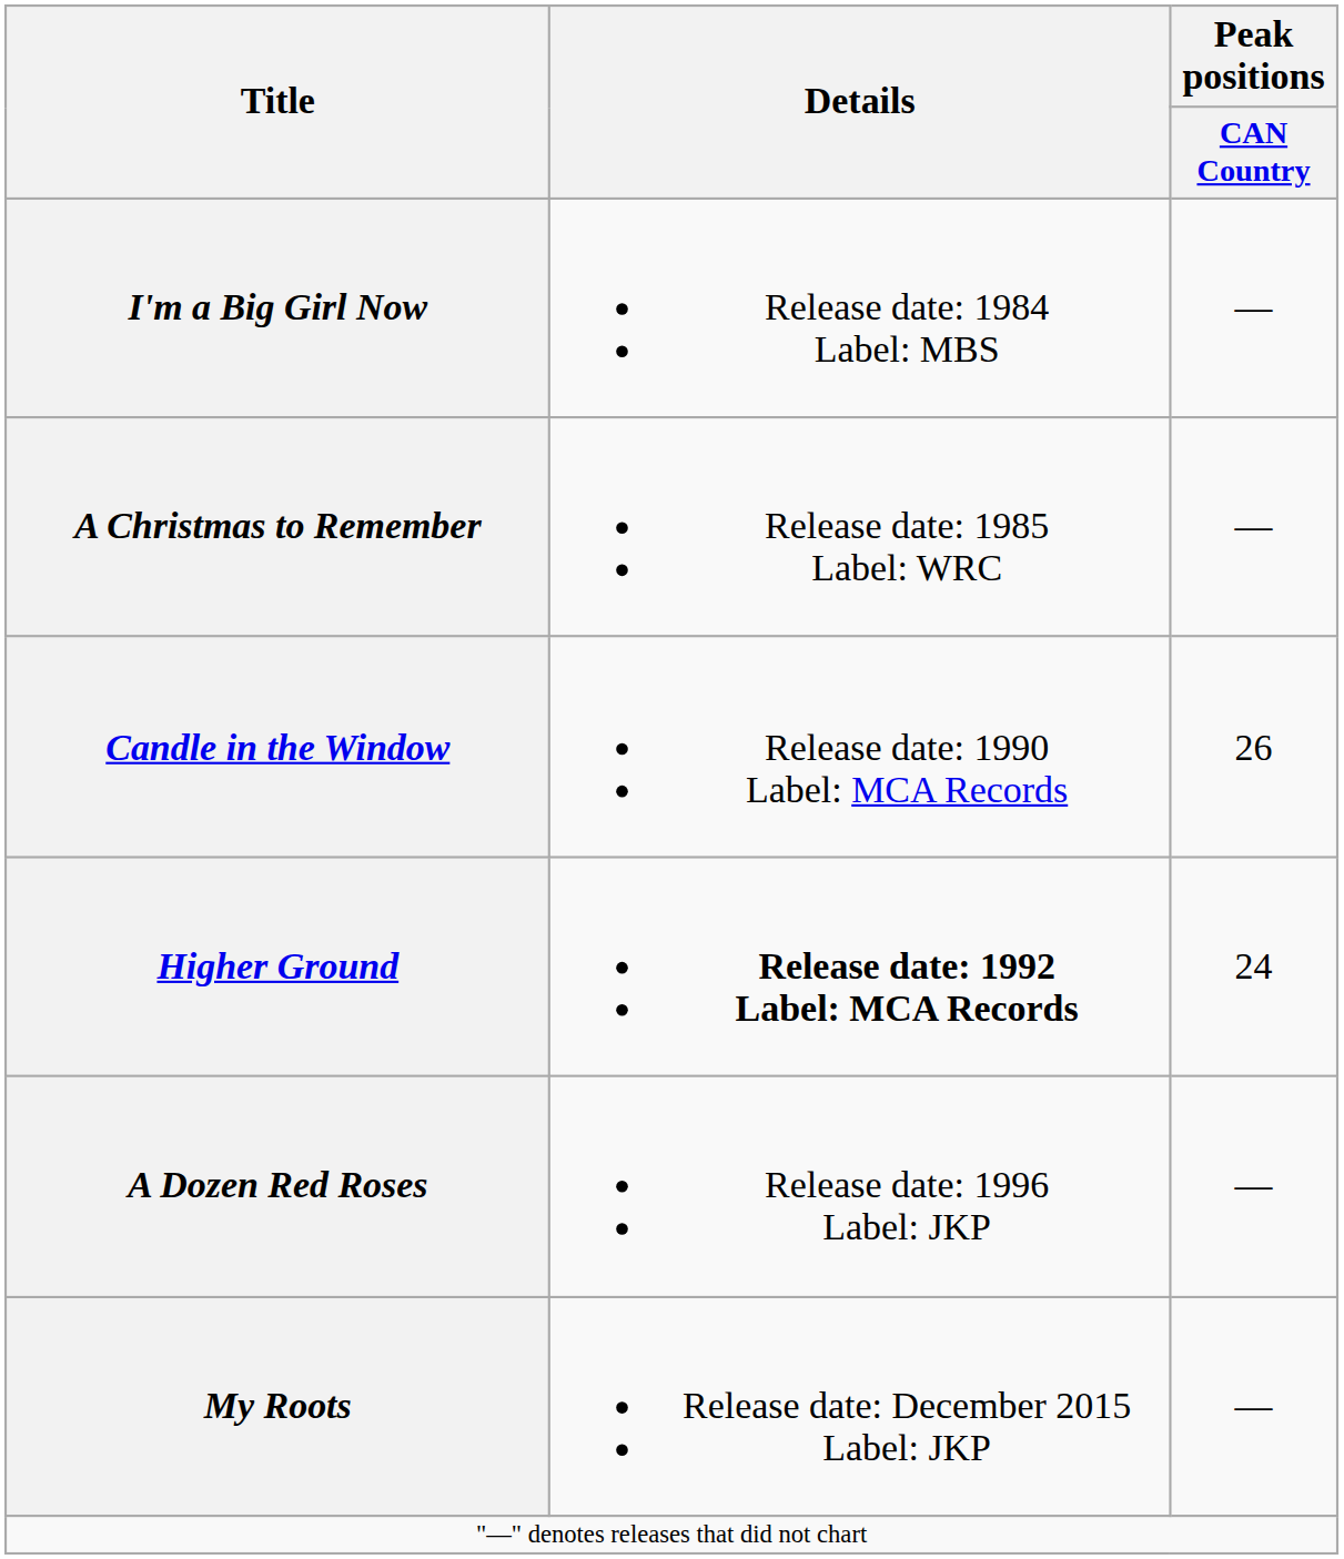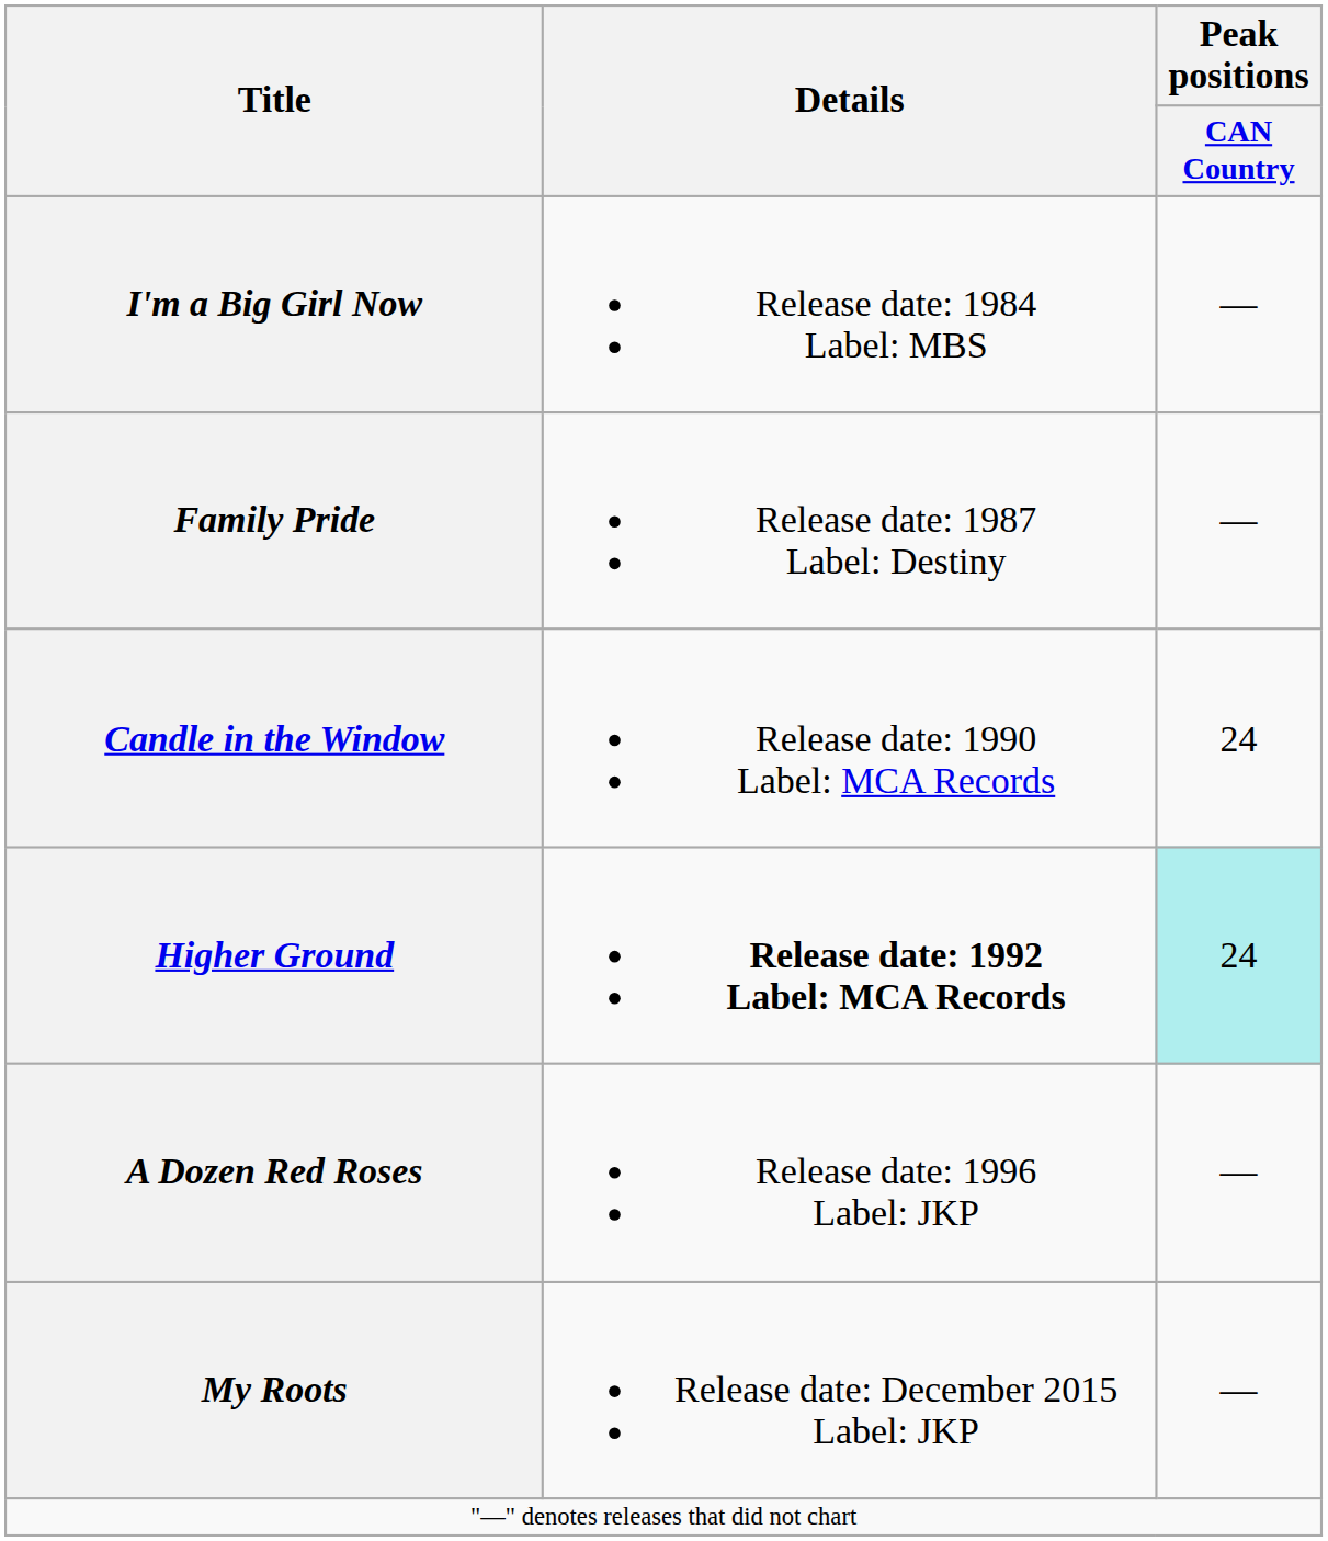- row: A Christmas to Remember | Release date: 1985 Label: WRC | —
+ row: Family Pride | Release date: 1987 Label: Destiny | —
Candle in the Window | Peak positions / CAN Country: 26 -> 24
Higher Ground | Peak positions / CAN Country: no background -> paleturquoise background
